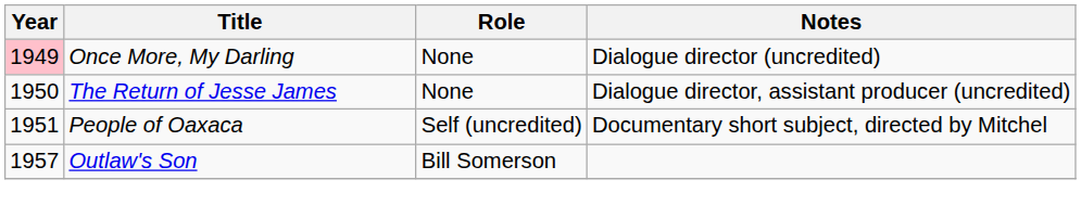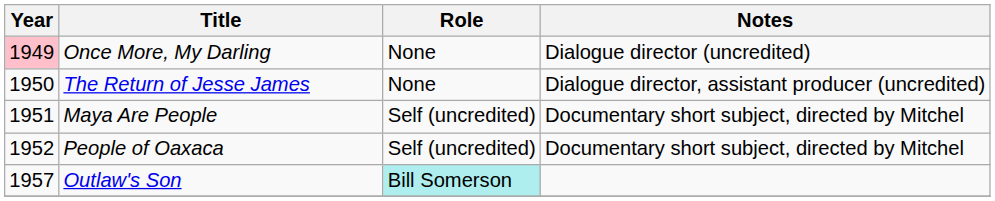+ row: 1951 | Maya Are People | Self (uncredited) | Documentary short subject, directed by Mitchel
People of Oaxaca | Year: 1951 -> 1952
Outlaw's Son | Role: no background -> paleturquoise background
